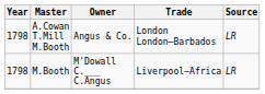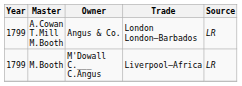A.Cowan T.Mill M.Booth | Year: 1798 -> 1799
M.Booth | Year: 1798 -> 1799
